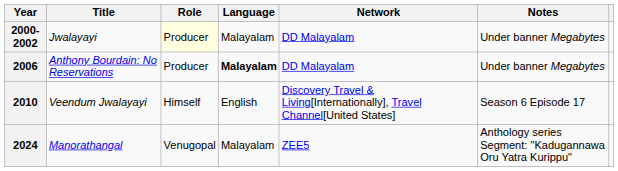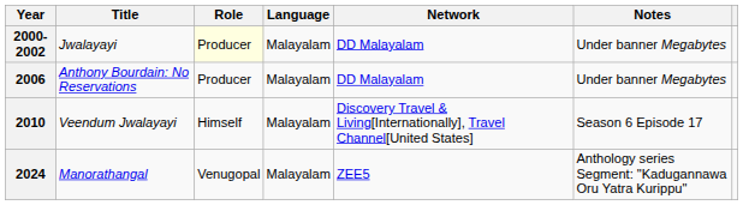2006 | Language: bold -> normal
2010 | Language: English -> Malayalam
